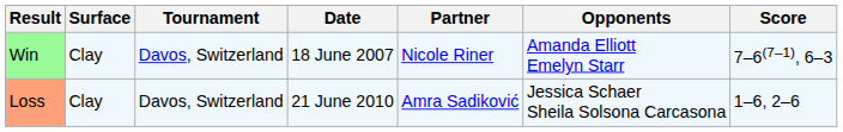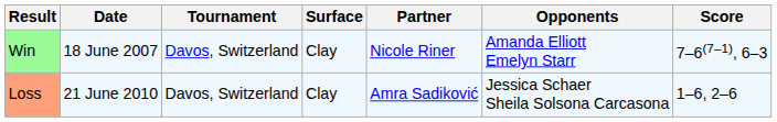columns swapped: Date <-> Surface
